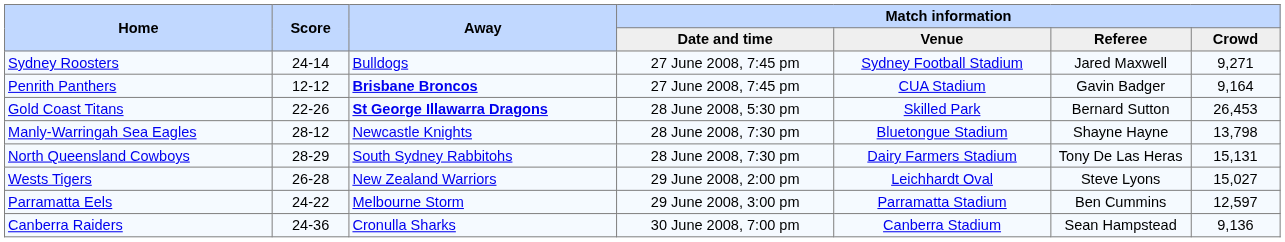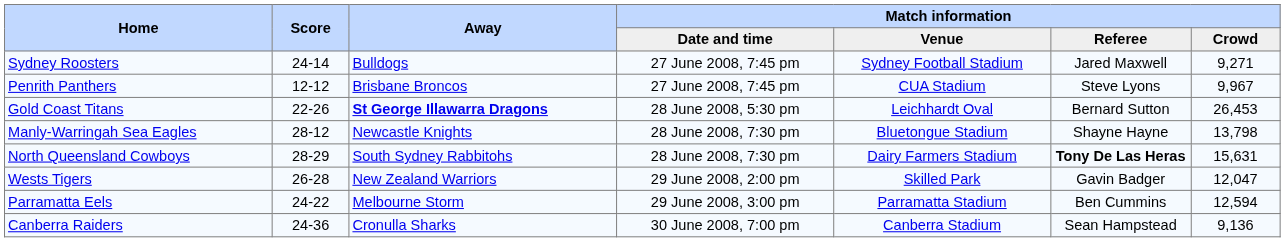Penrith Panthers | Away: bold -> normal
Penrith Panthers | Match information / Referee: Gavin Badger -> Steve Lyons
Penrith Panthers | Match information / Crowd: 9,164 -> 9,967
Gold Coast Titans | Match information / Venue: Skilled Park -> Leichhardt Oval
North Queensland Cowboys | Match information / Referee: normal -> bold
North Queensland Cowboys | Match information / Crowd: 15,131 -> 15,631
Wests Tigers | Match information / Venue: Leichhardt Oval -> Skilled Park
Wests Tigers | Match information / Referee: Steve Lyons -> Gavin Badger
Wests Tigers | Match information / Crowd: 15,027 -> 12,047
Parramatta Eels | Match information / Crowd: 12,597 -> 12,594
